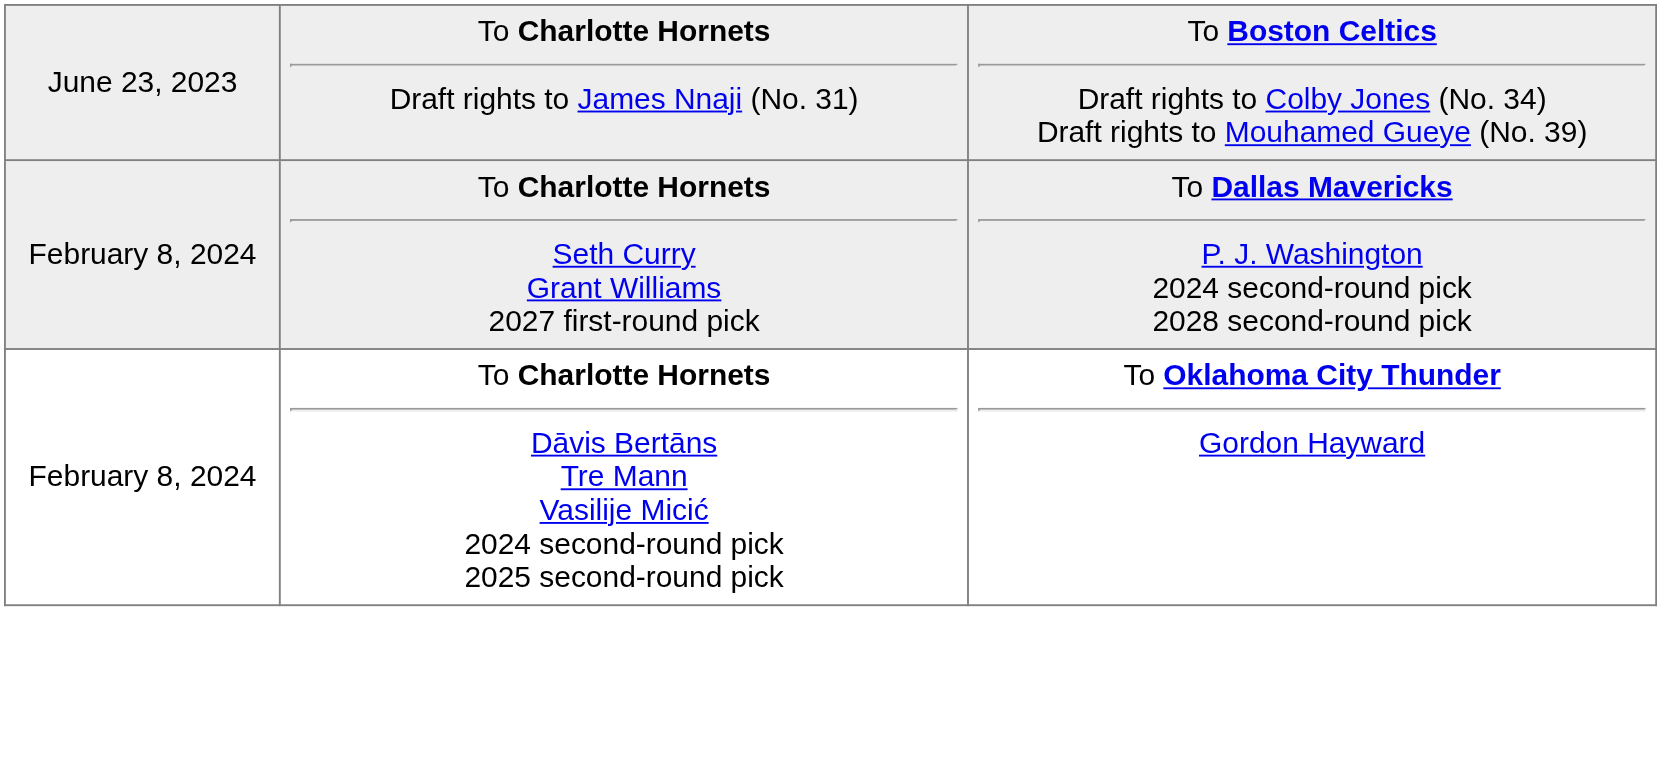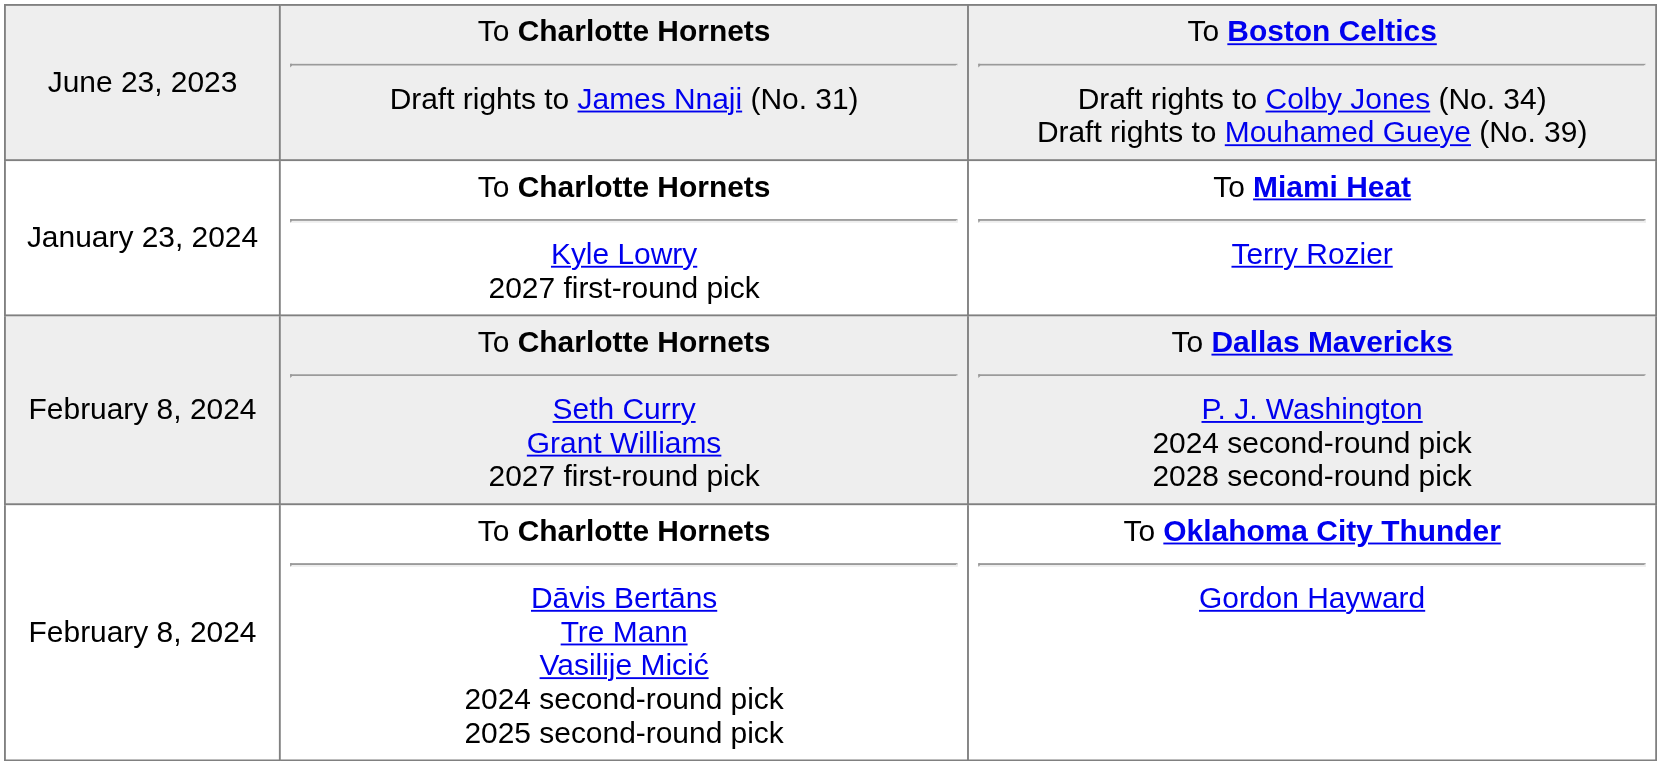+ row: January 23, 2024 | To Charlotte Hornets Kyle Lowry 2027 first-round pick | To Miami Heat Terry Rozier
